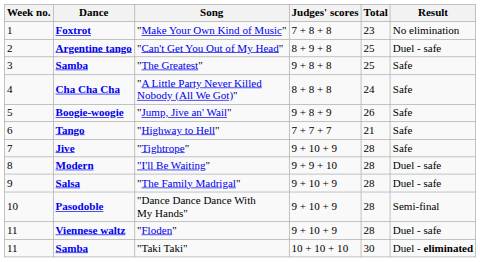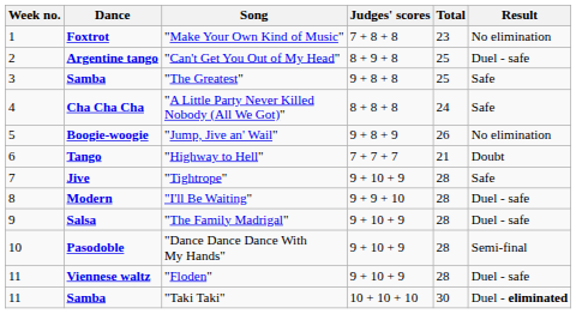"Jump, Jive an' Wail" | Result: Safe -> No elimination
"Highway to Hell" | Result: Safe -> Doubt
